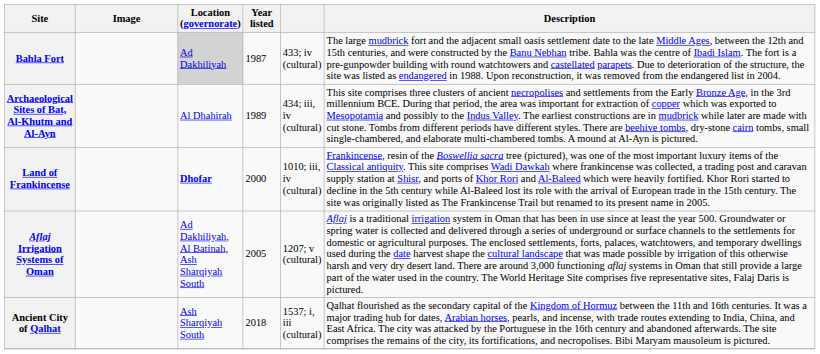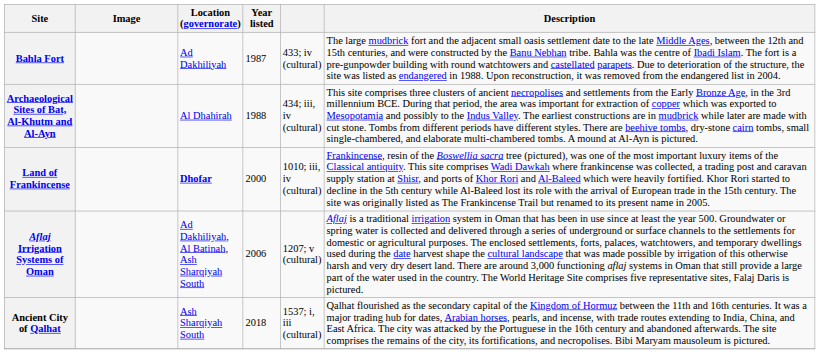Bahla Fort | Location (governorate): lightgrey background -> no background
Archaeological Sites of Bat, Al-Khutm and Al-Ayn | Year listed: 1989 -> 1988
Aflaj Irrigation Systems of Oman | Year listed: 2005 -> 2006
